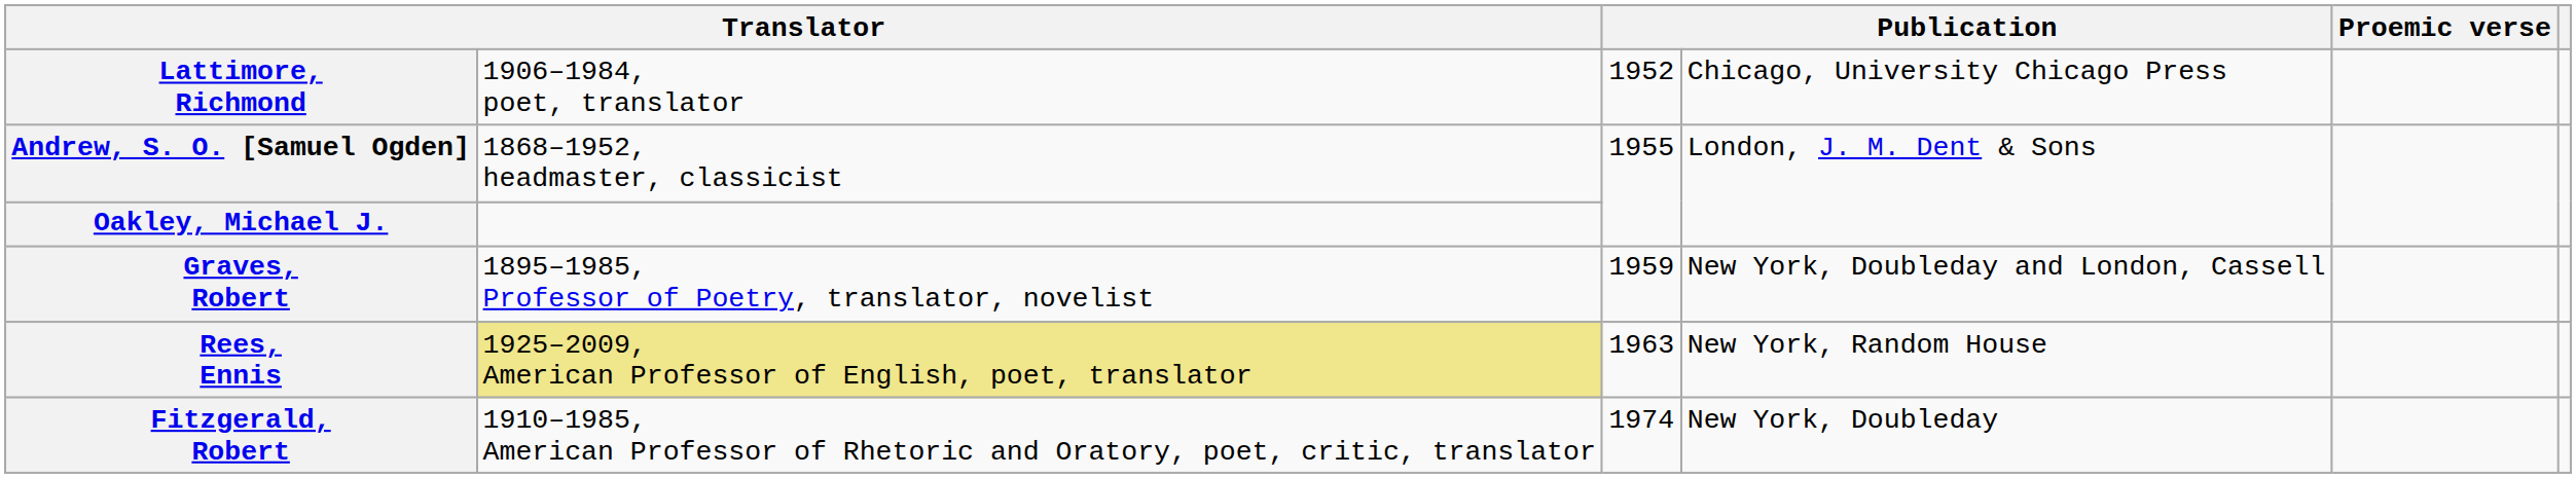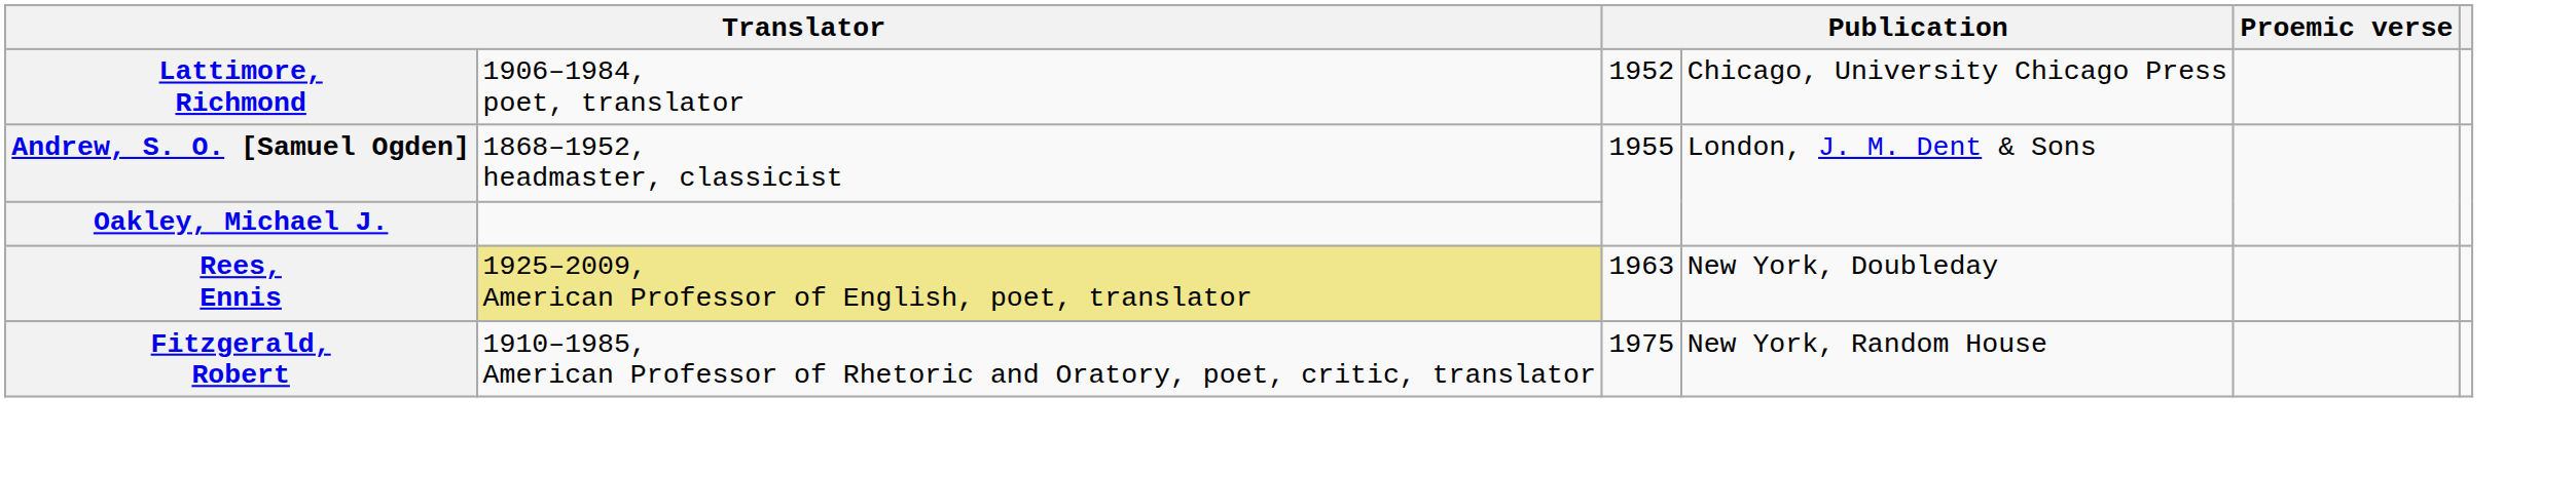- row: Graves, Robert | 1895–1985, Professor of Poetry, translator, novelist | 1959 | New York, Doubleday and London, Cassell
Rees, Ennis | column 4: New York, Random House -> New York, Doubleday
Fitzgerald, Robert | column 3: 1974 -> 1975
Fitzgerald, Robert | column 4: New York, Doubleday -> New York, Random House
